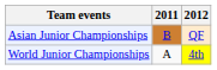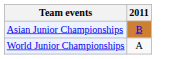- column: 2012 | QF | 4th
